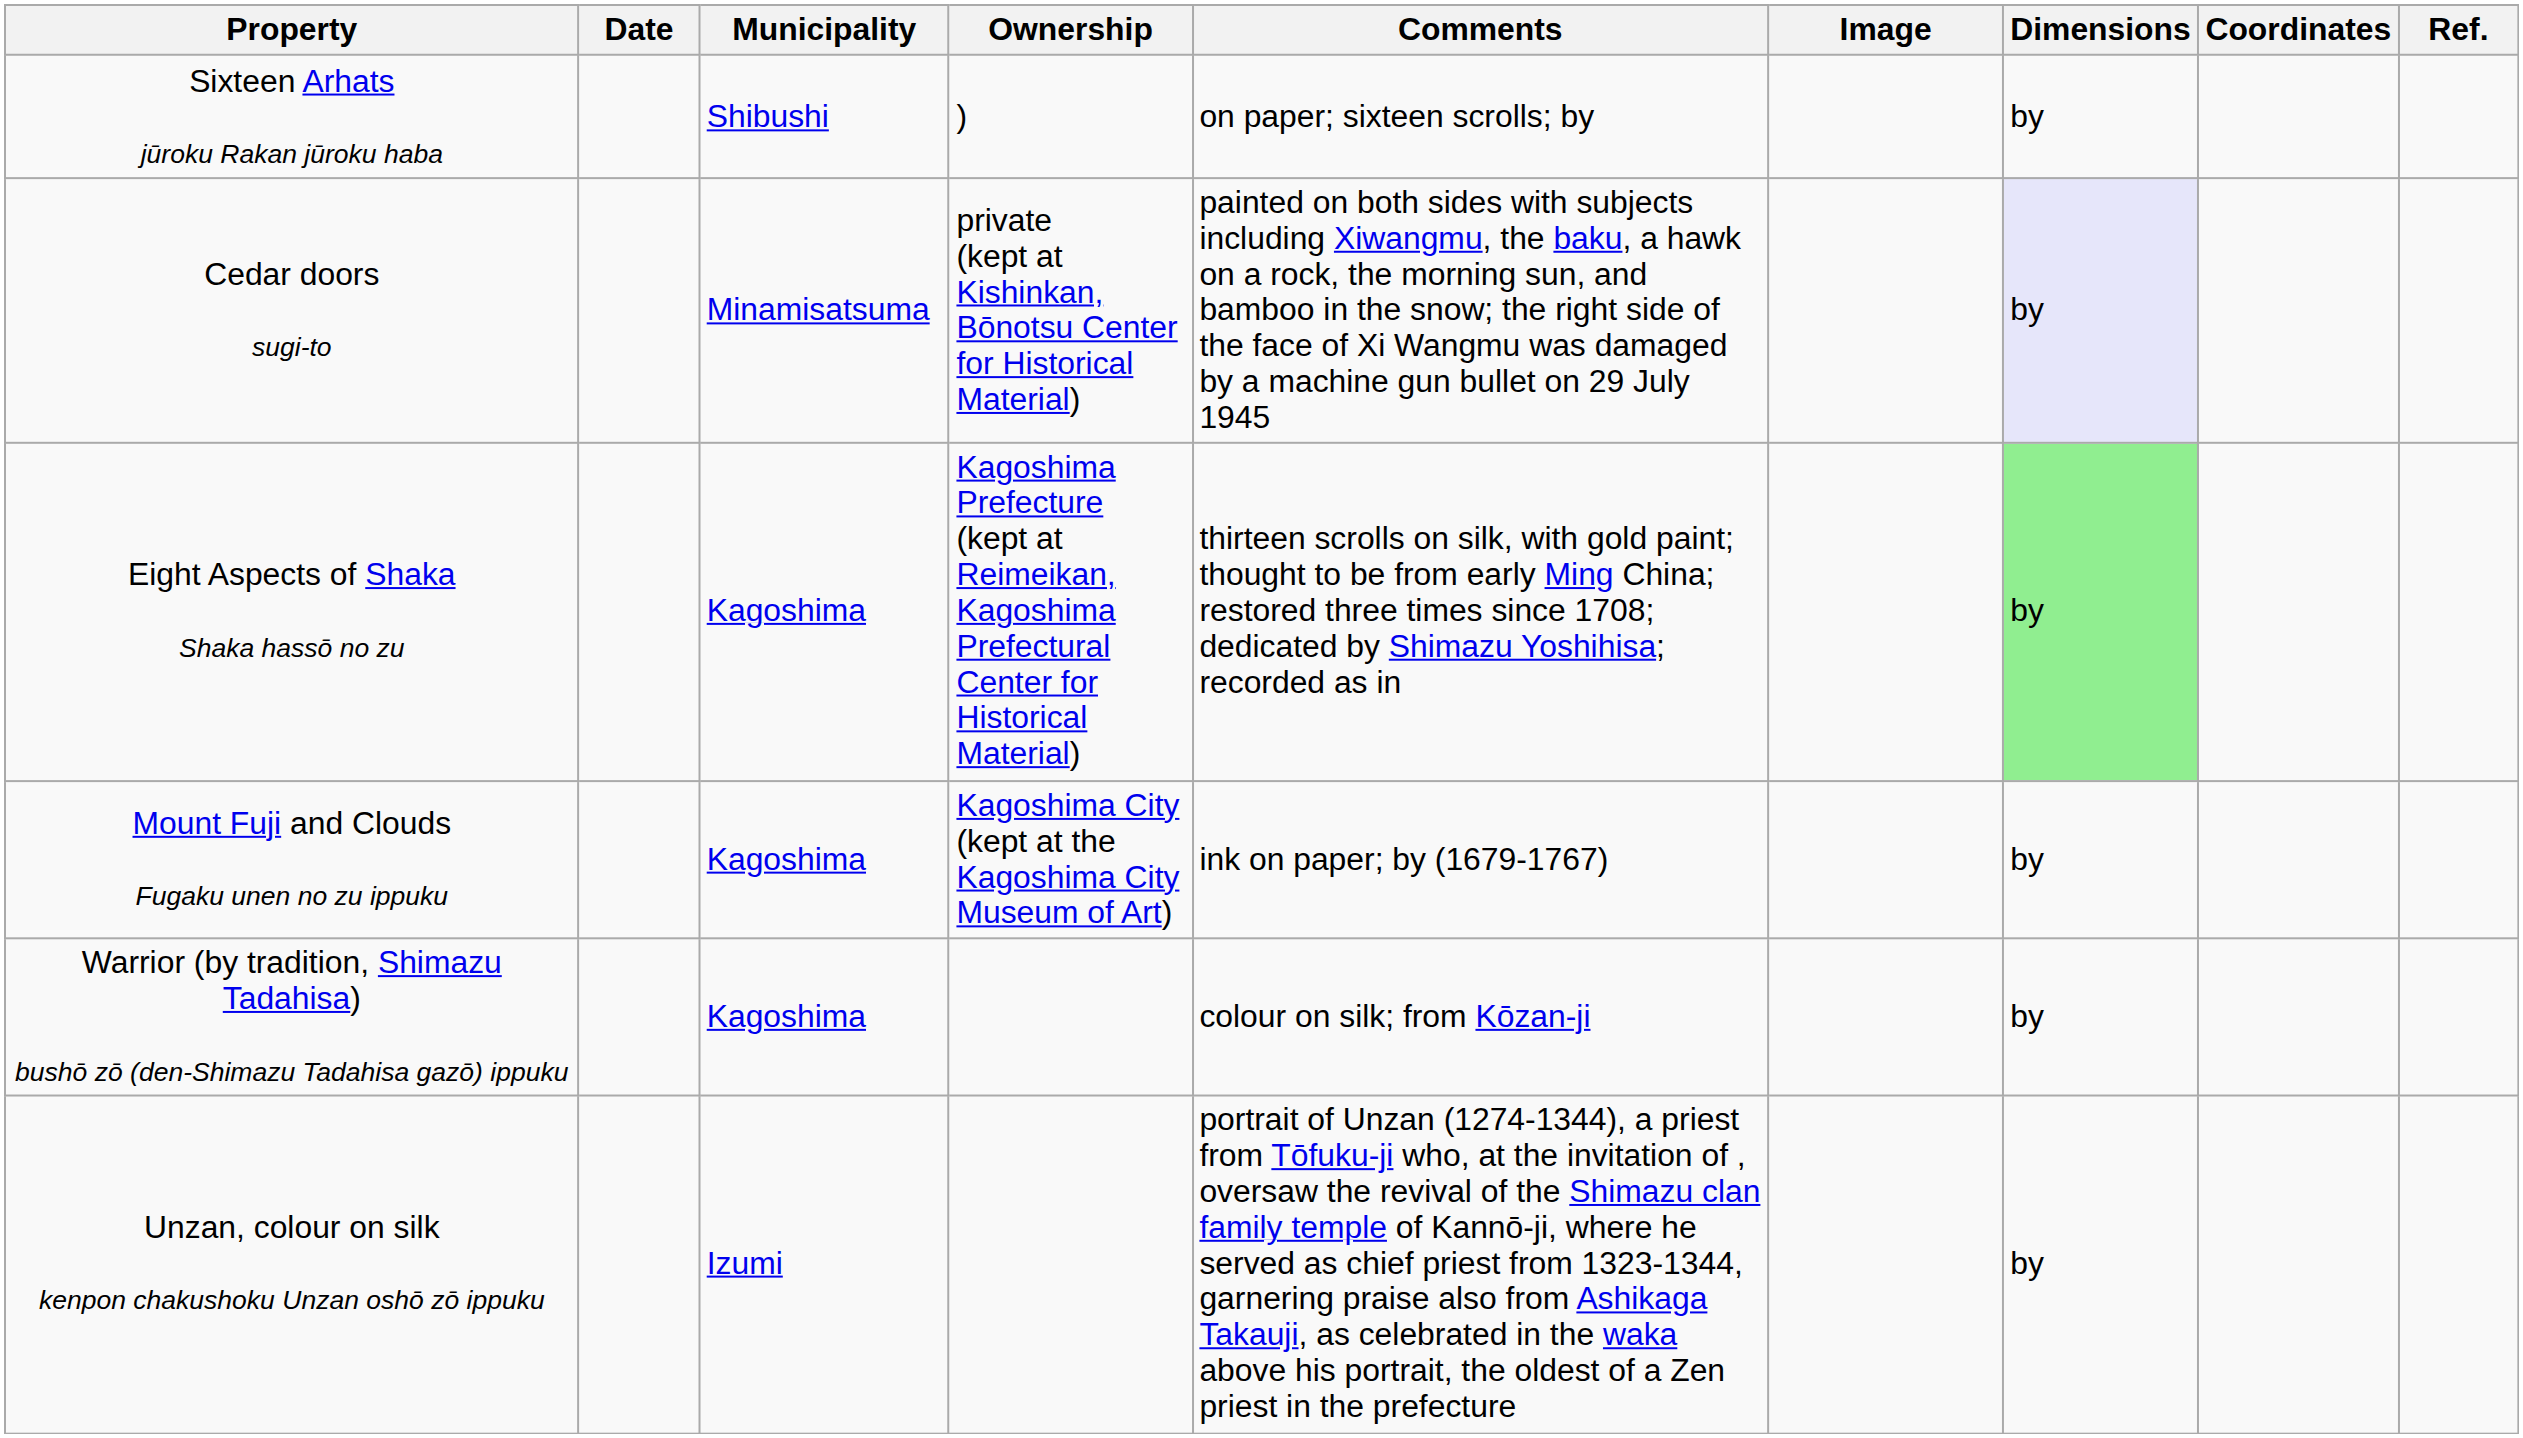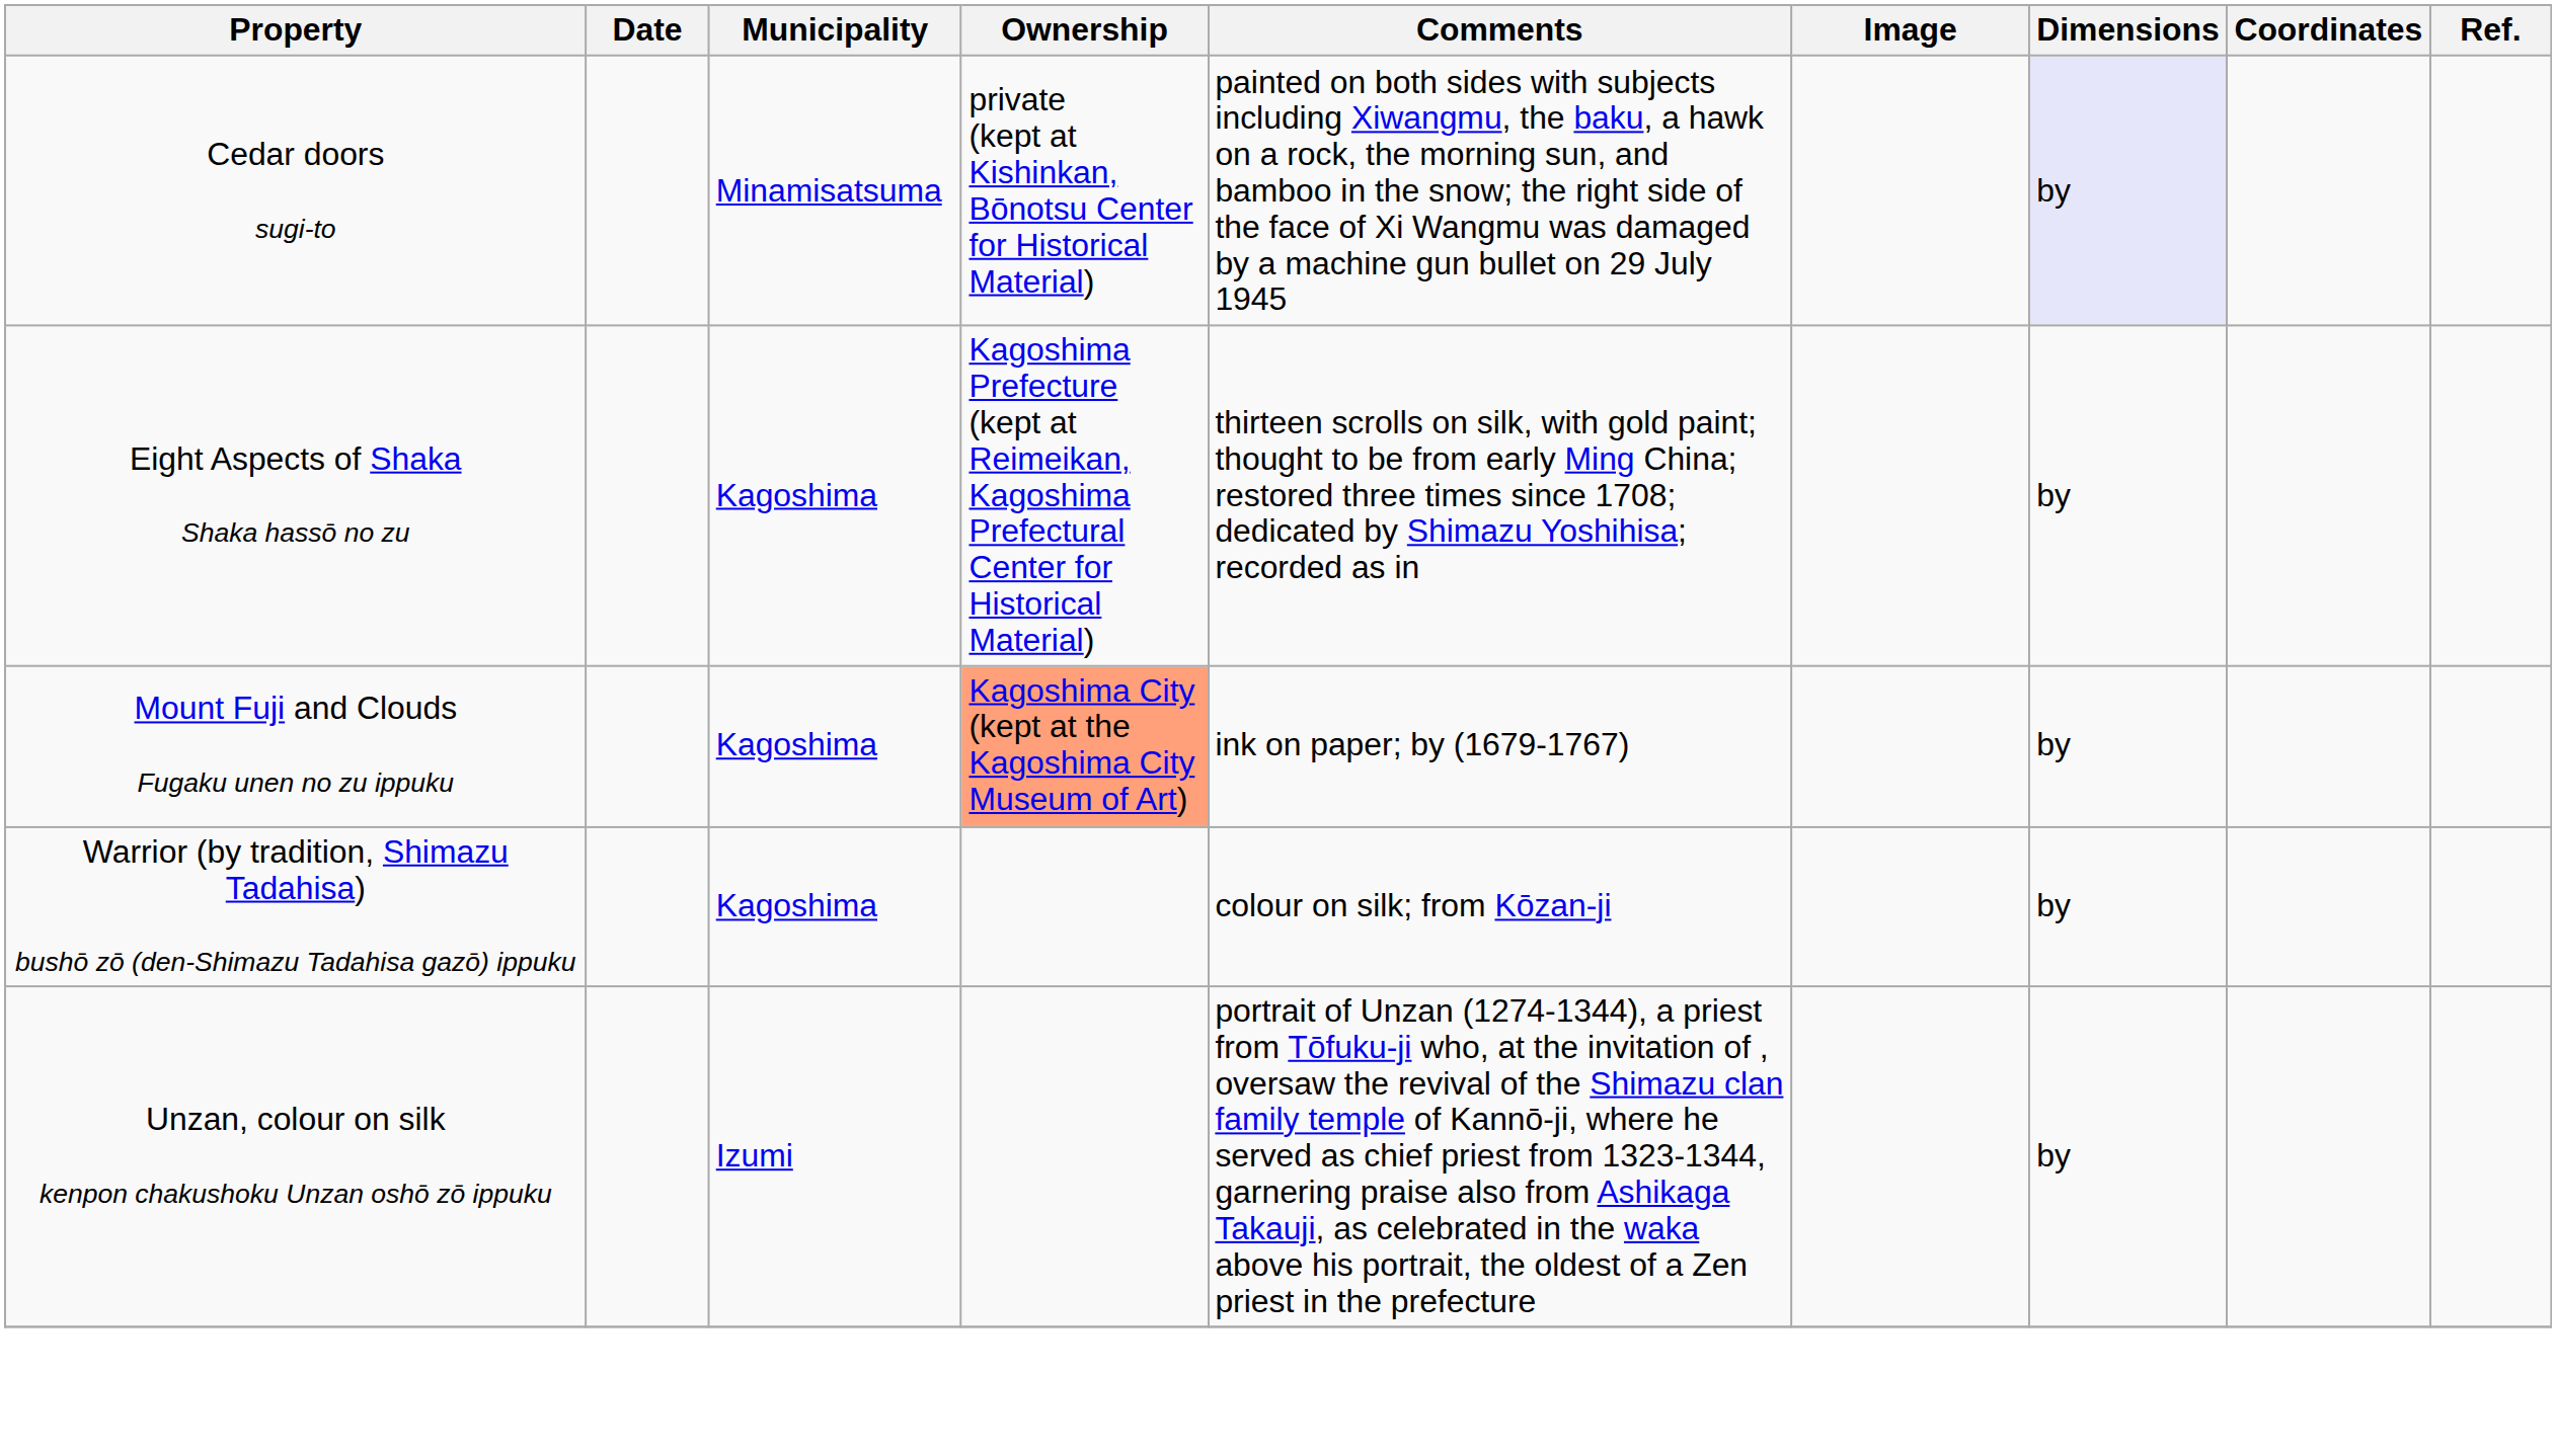- row: Sixteen Arhats jūroku Rakan jūroku haba | Shibushi | ) | on paper; sixteen scrolls; by | by
Eight Aspects of Shaka Shaka hassō no zu | Dimensions: lightgreen background -> no background
Mount Fuji and Clouds Fugaku unen no zu ippuku | Ownership: no background -> lightsalmon background
